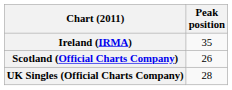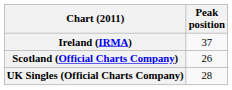Ireland (IRMA) | Peak position: 35 -> 37
